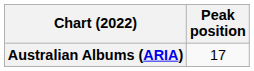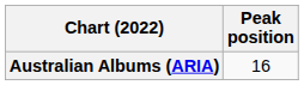Australian Albums (ARIA) | Peak position: 17 -> 16
